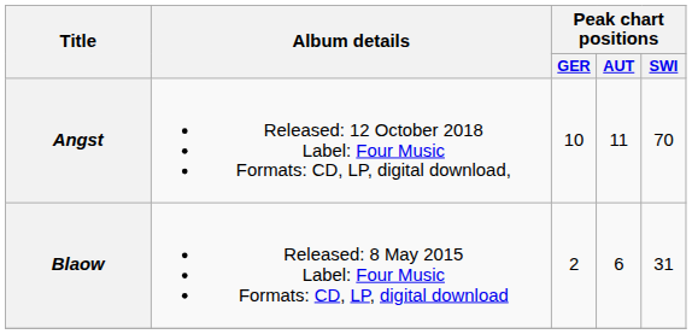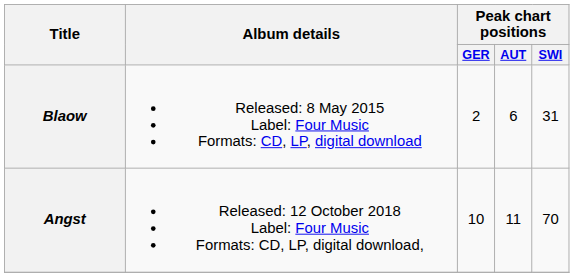rows swapped: Blaow <-> Angst
